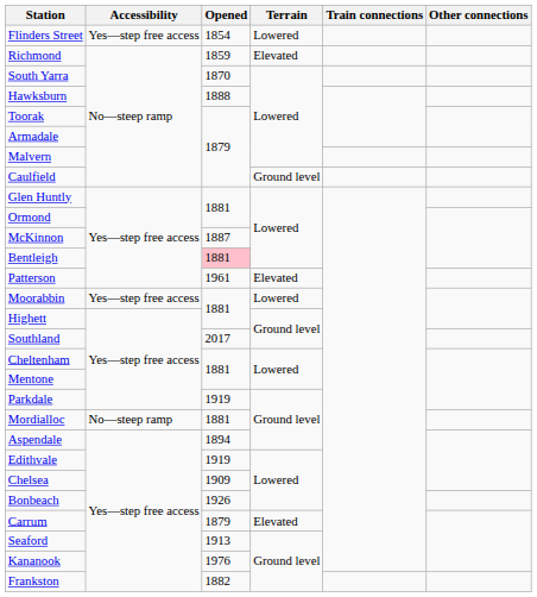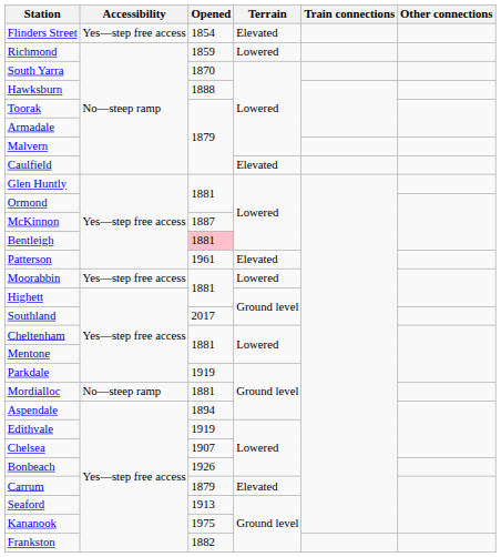Flinders Street | Terrain: Lowered -> Elevated
Richmond | Terrain: Elevated -> Lowered
Caulfield | Terrain: Ground level -> Elevated
Chelsea | Opened: 1909 -> 1907
Kananook | Opened: 1976 -> 1975
